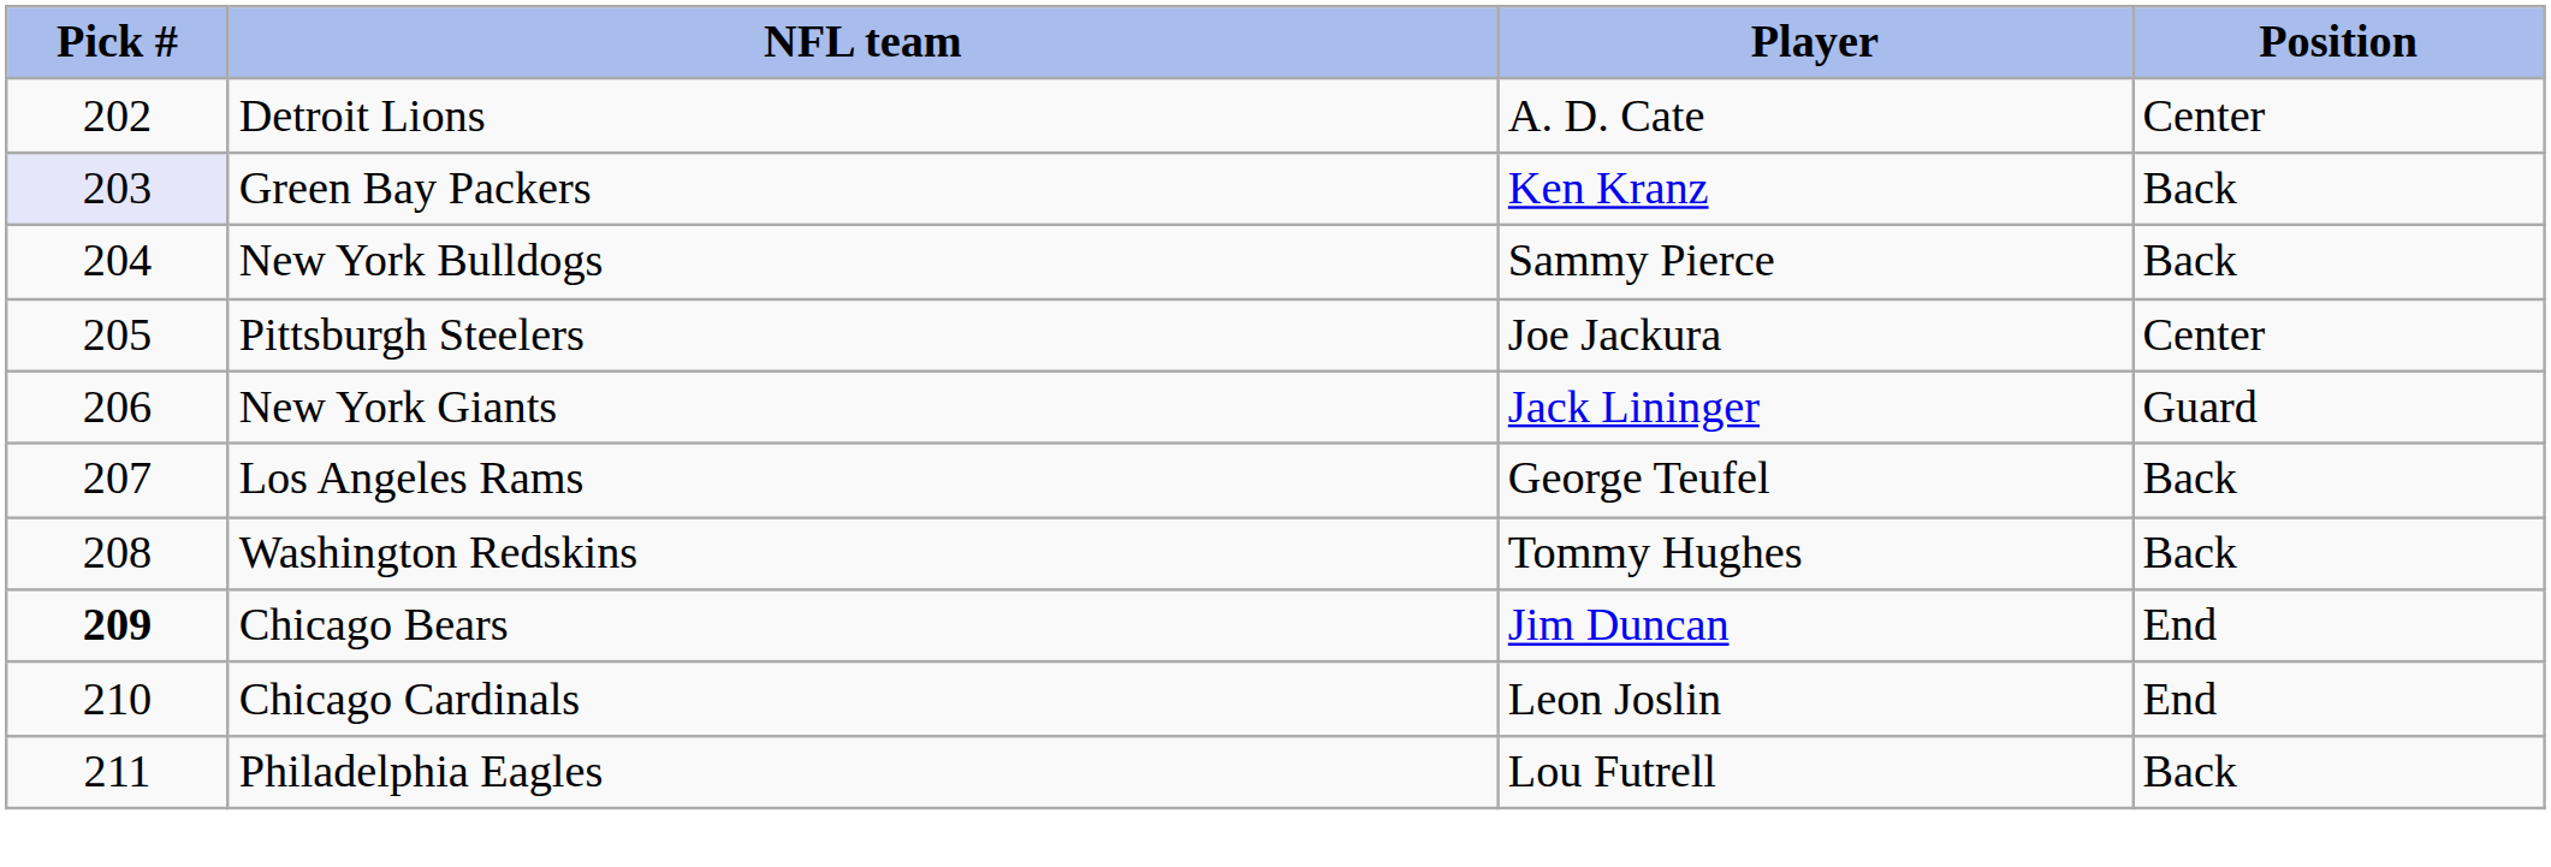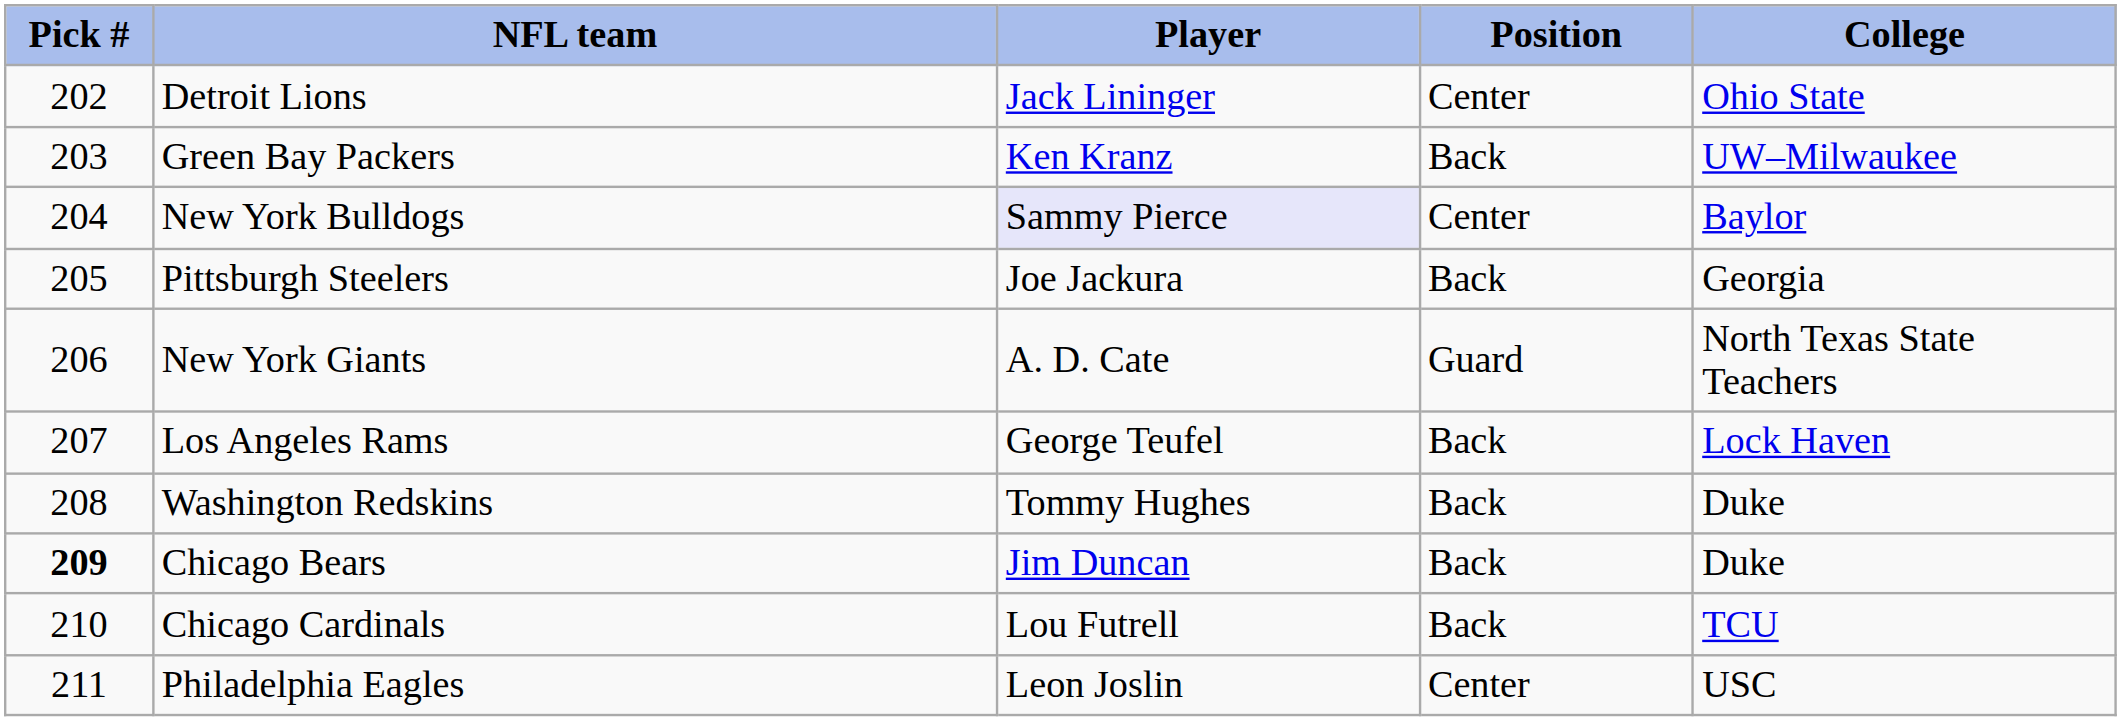+ column: College | Ohio State | UW–Milwaukee | Baylor | Georgia | North Texas State Teachers | Lock Haven | Duke | Duke | TCU | USC
Detroit Lions | Player: A. D. Cate -> Jack Lininger
Green Bay Packers | Pick #: lavender background -> no background
New York Bulldogs | Player: no background -> lavender background
New York Bulldogs | Position: Back -> Center
Pittsburgh Steelers | Position: Center -> Back
New York Giants | Player: Jack Lininger -> A. D. Cate
Chicago Bears | Position: End -> Back
Chicago Cardinals | Player: Leon Joslin -> Lou Futrell
Chicago Cardinals | Position: End -> Back
Philadelphia Eagles | Player: Lou Futrell -> Leon Joslin
Philadelphia Eagles | Position: Back -> Center
